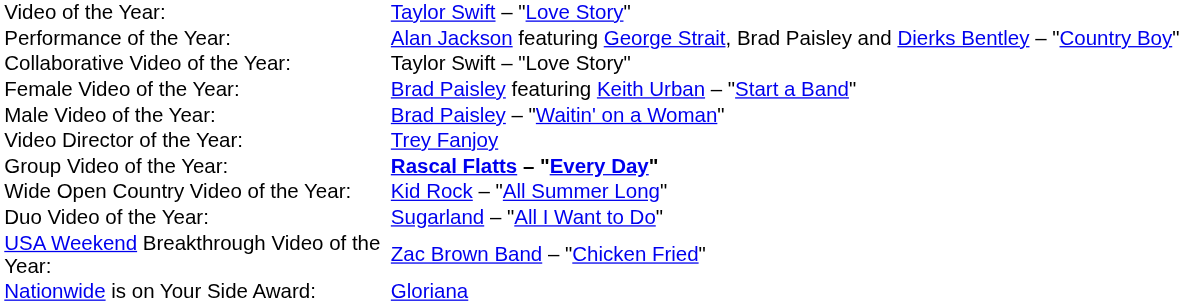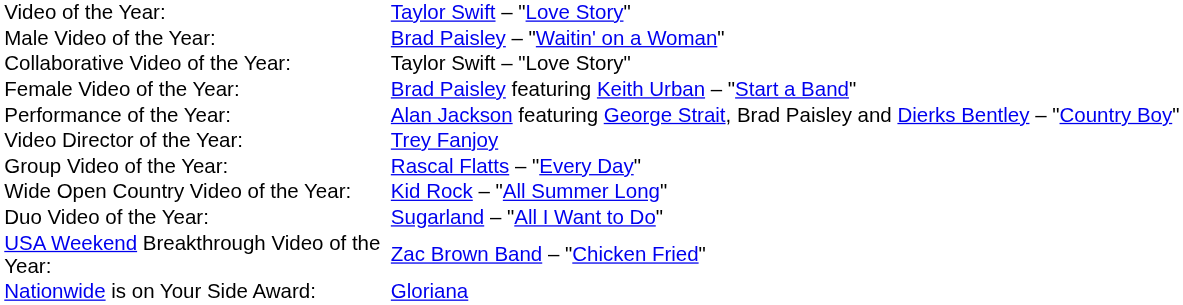rows swapped: Male Video of the Year: <-> Performance of the Year:
Group Video of the Year: | column 2: bold -> normal
